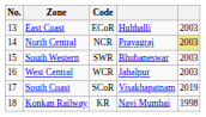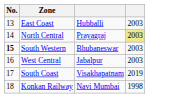- column: Code | ECoR | NCR | SWR | WCR | SCoR | KR
South Western | No.: normal -> bold
